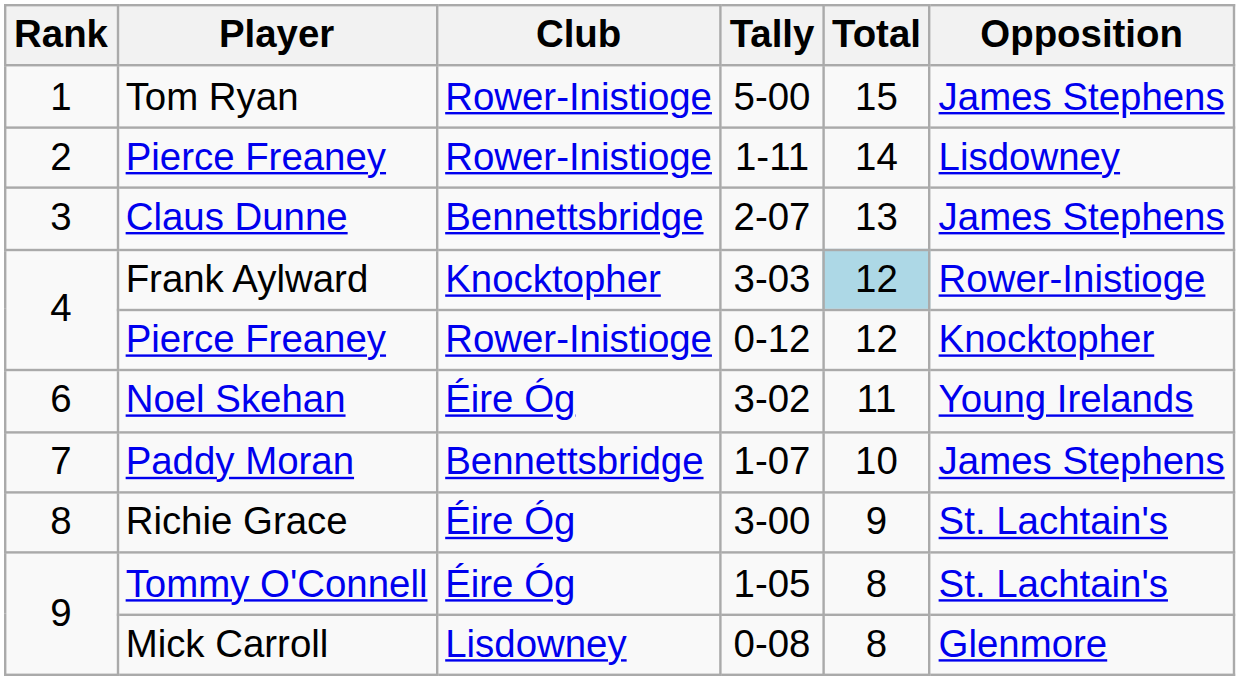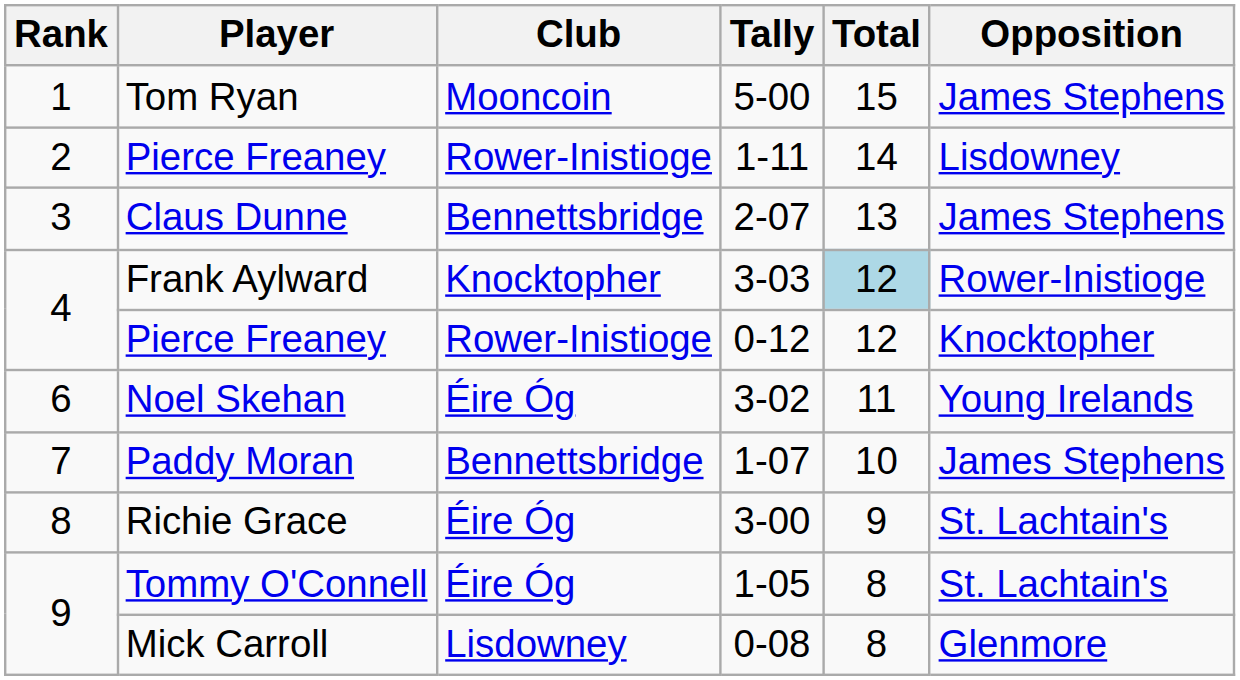Tom Ryan | Club: Rower-Inistioge -> Mooncoin
